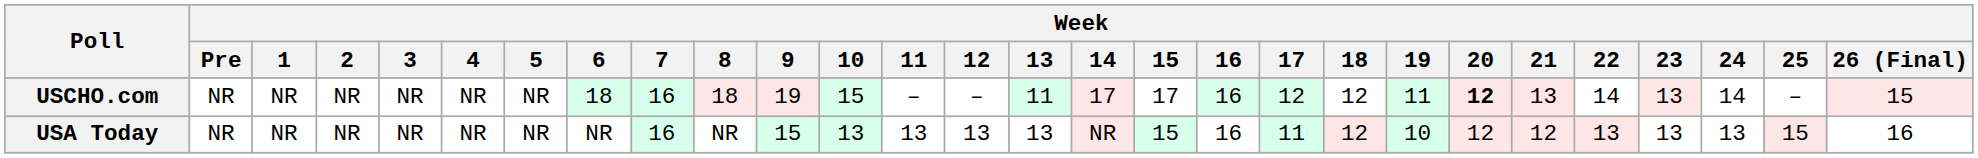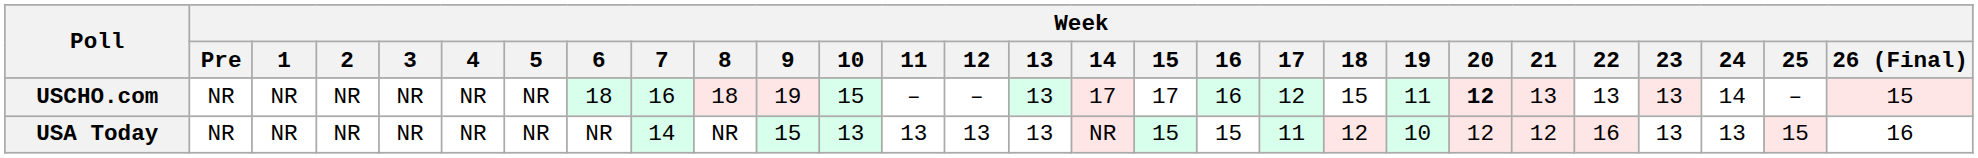USCHO.com | Week / 13: 11 -> 13
USCHO.com | Week / 18: 12 -> 15
USCHO.com | Week / 22: 14 -> 13
USA Today | Week / 7: 16 -> 14
USA Today | Week / 16: 16 -> 15
USA Today | Week / 22: 13 -> 16
